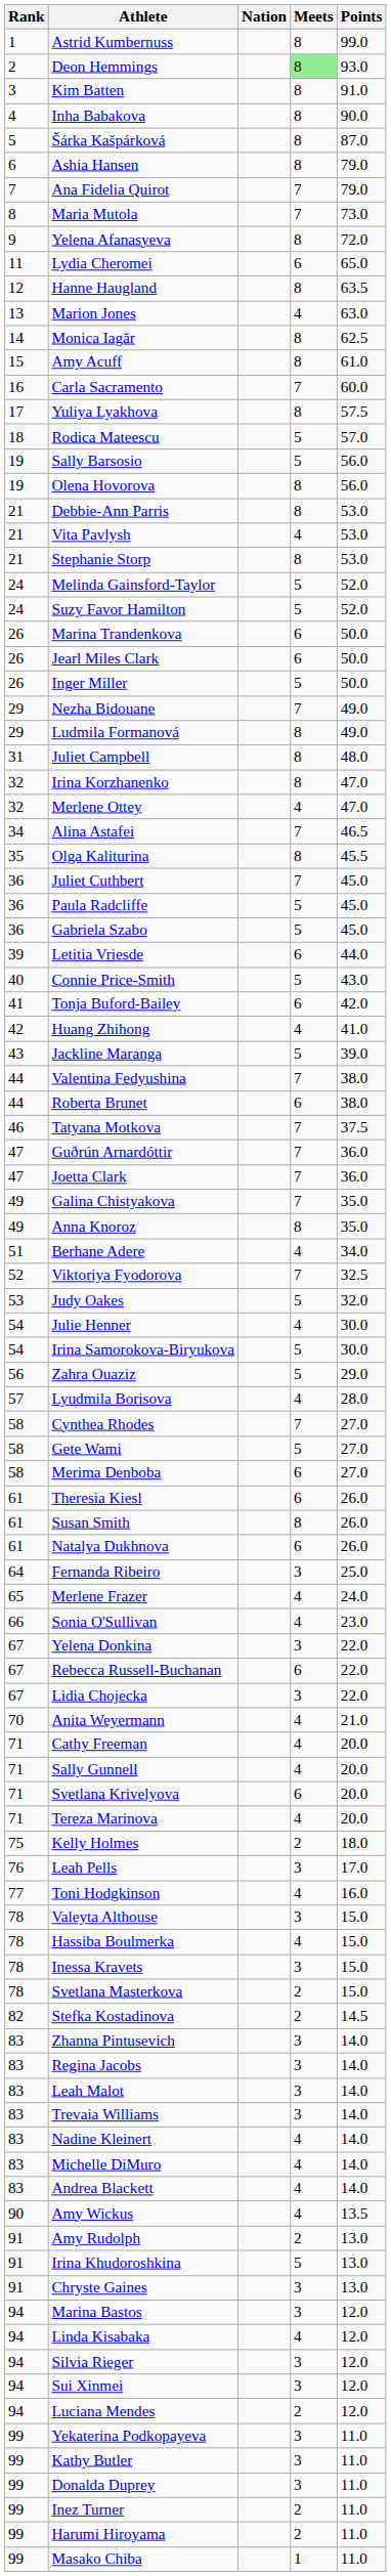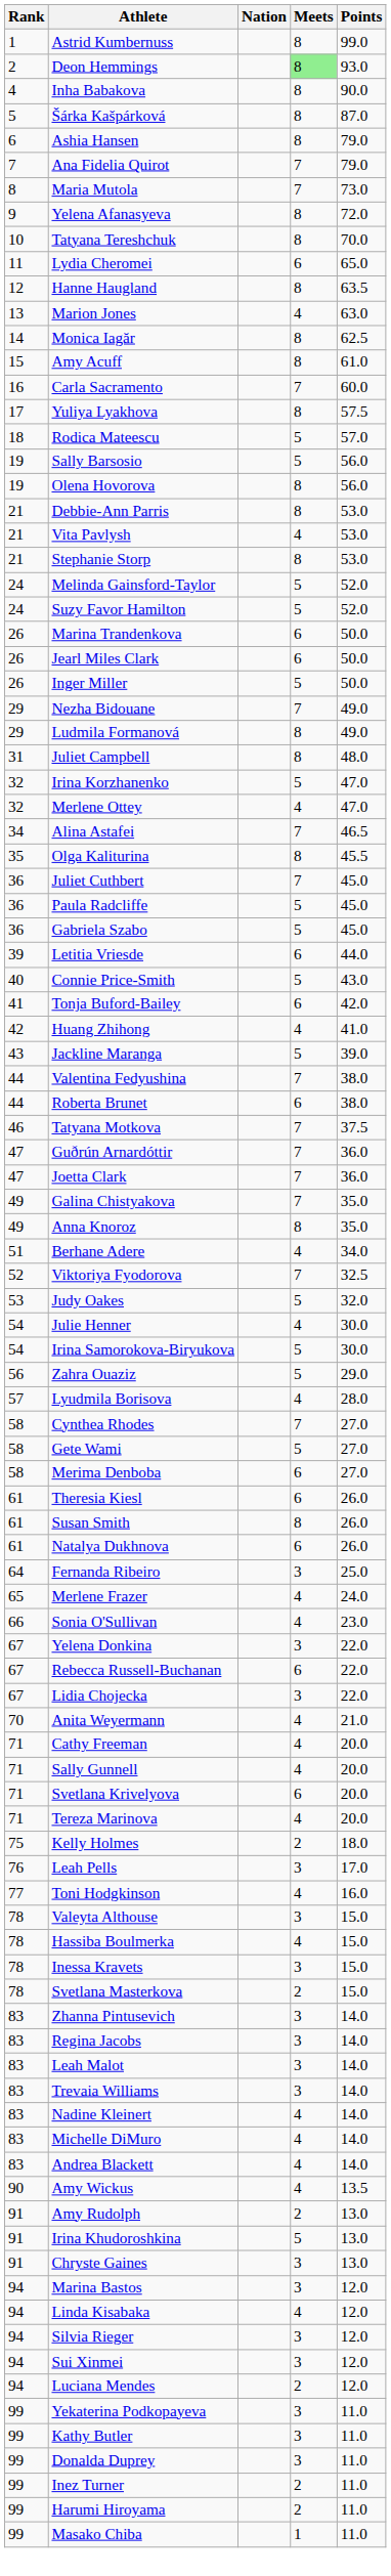- row: 3 | Kim Batten | 8 | 91.0
+ row: 10 | Tatyana Tereshchuk | 8 | 70.0
Irina Korzhanenko | Meets: 8 -> 5
- row: 82 | Stefka Kostadinova | 2 | 14.5
